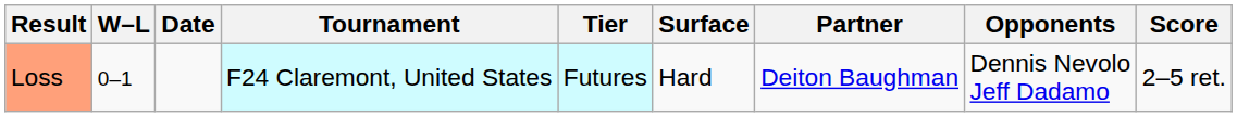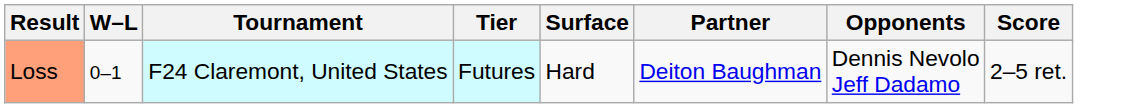- column: Date
